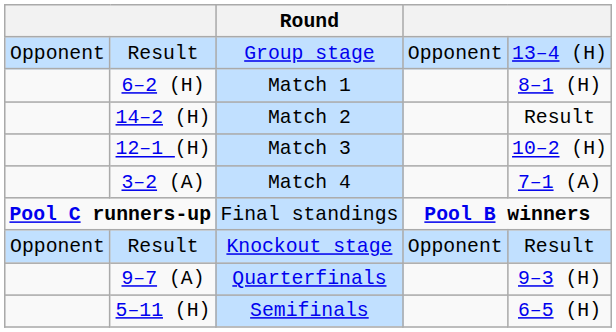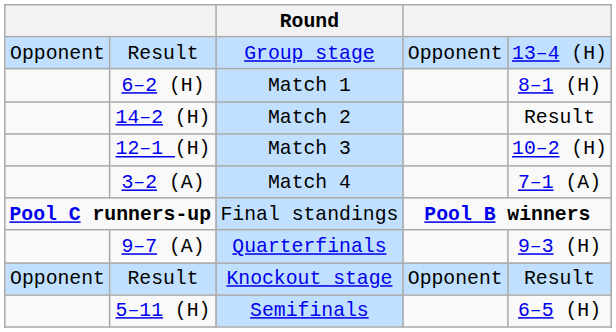rows swapped: Knockout stage <-> Quarterfinals
